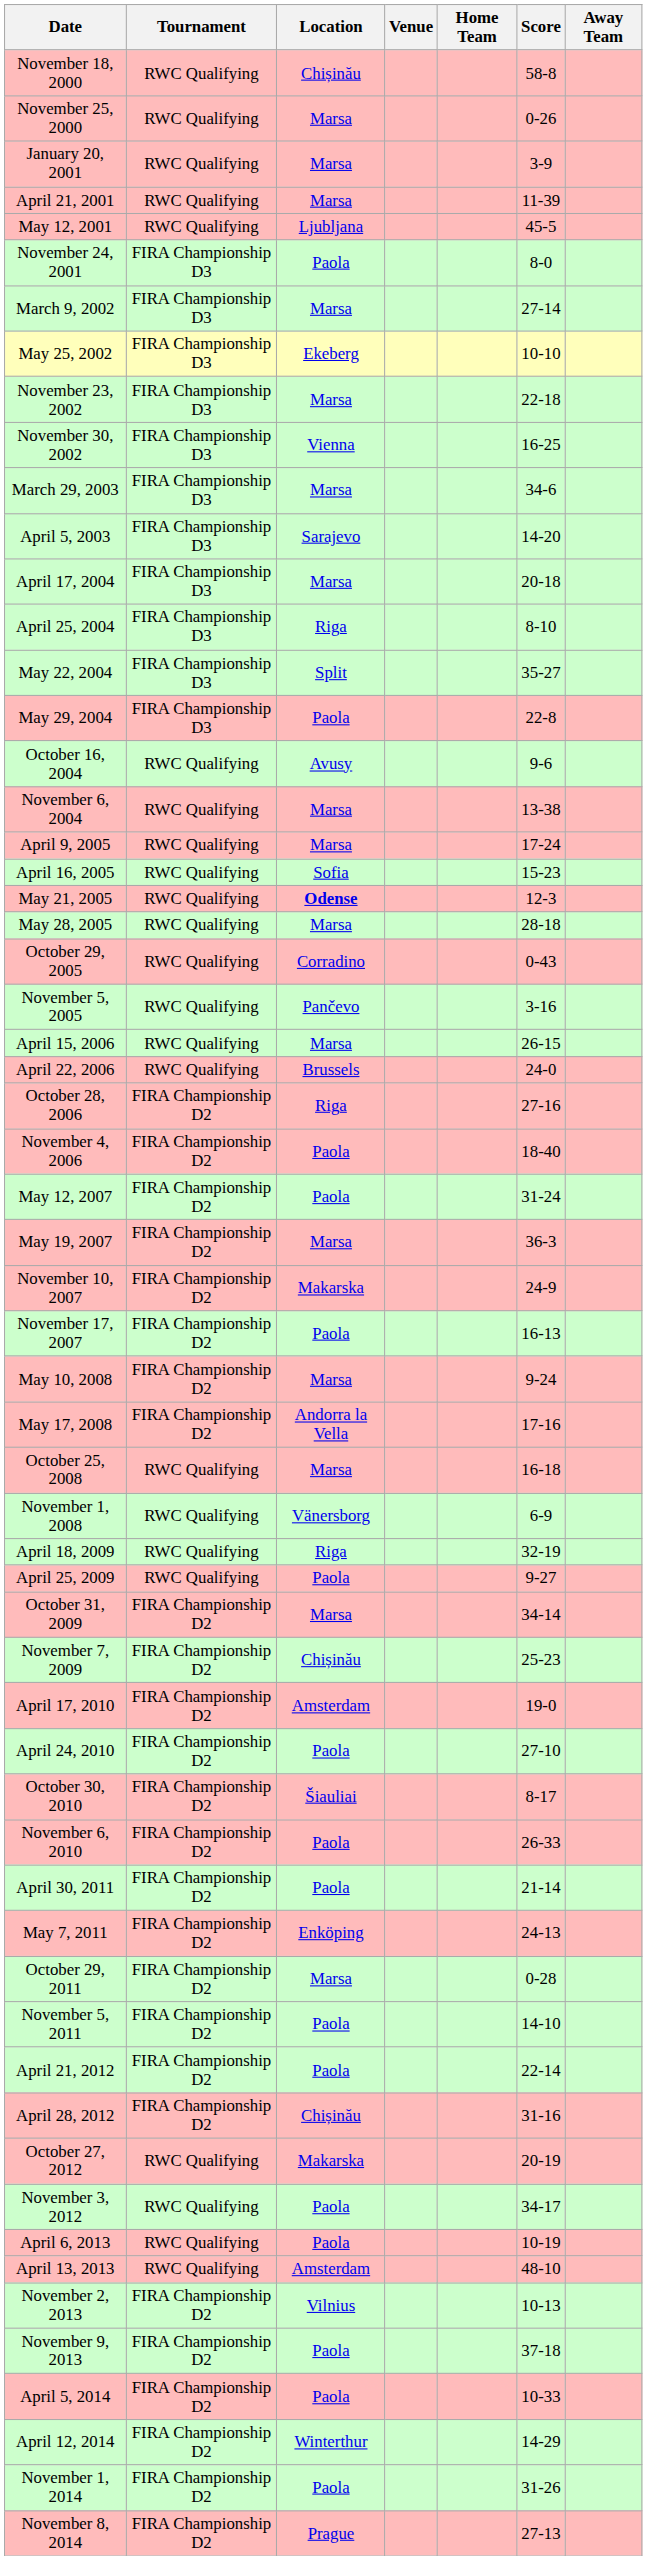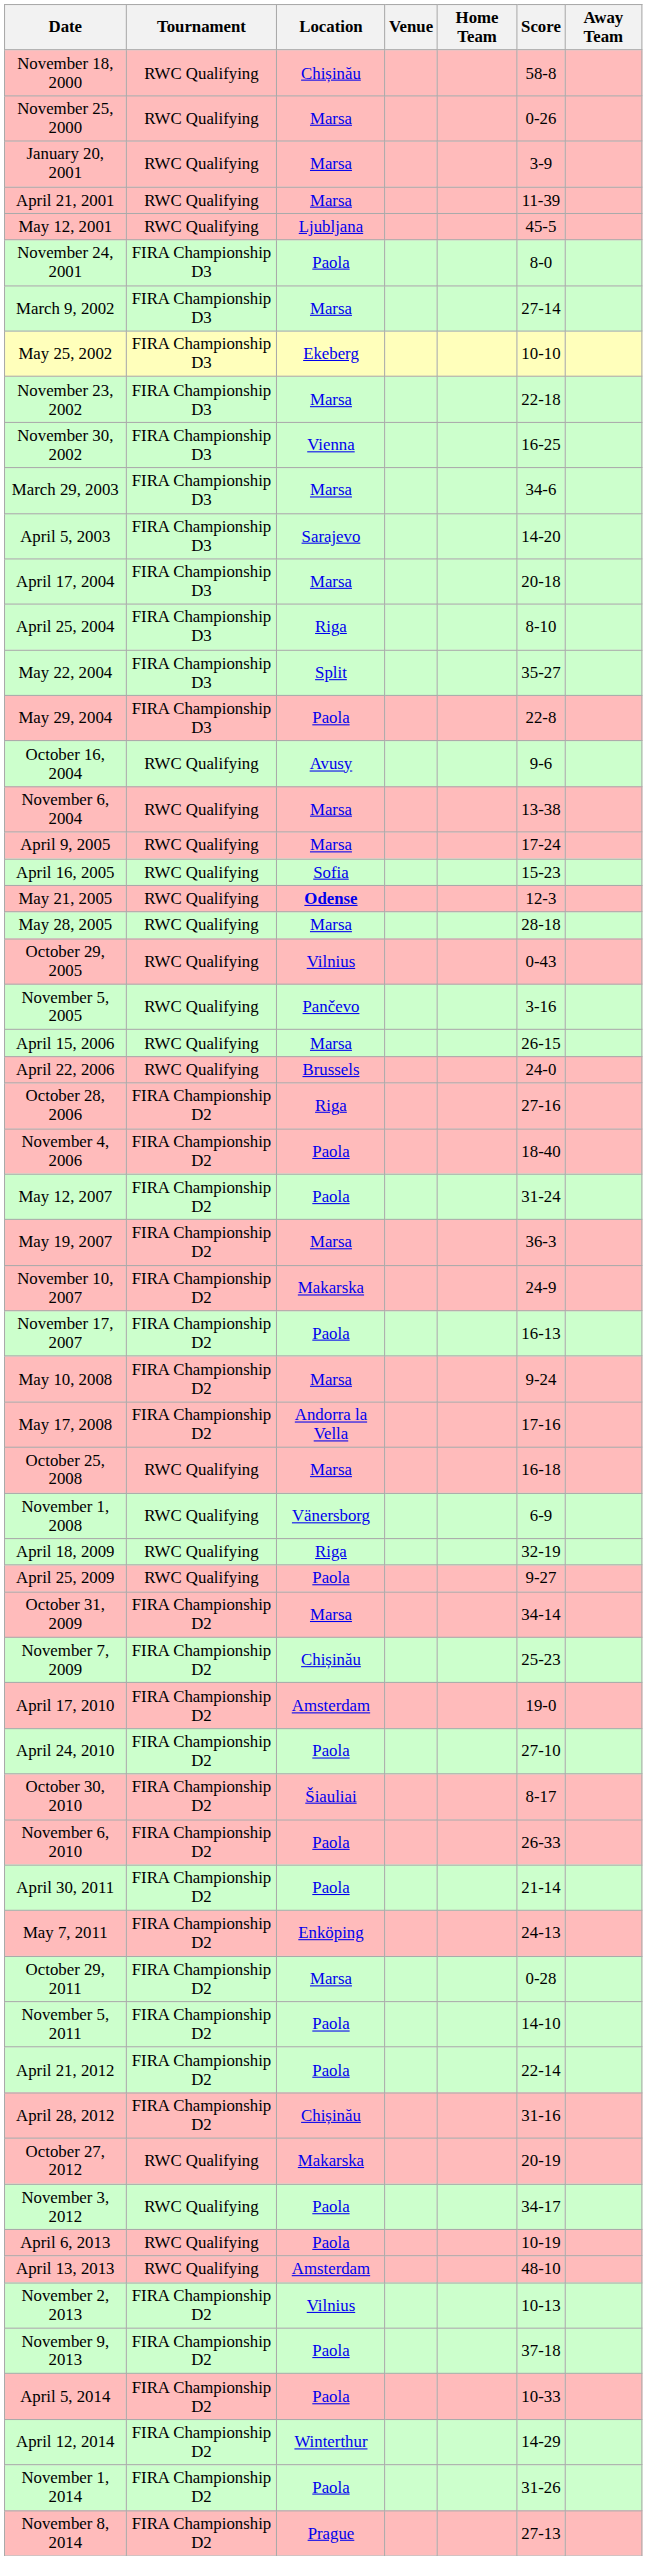October 29, 2005 | Location: Corradino -> Vilnius
